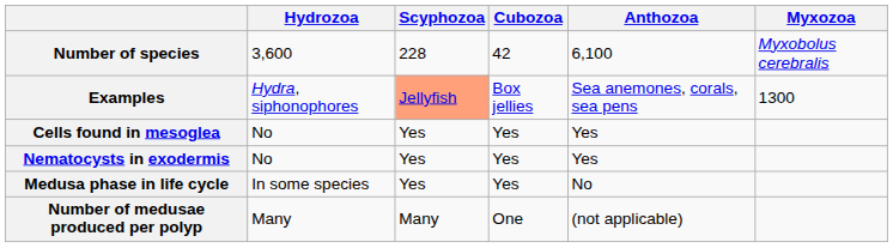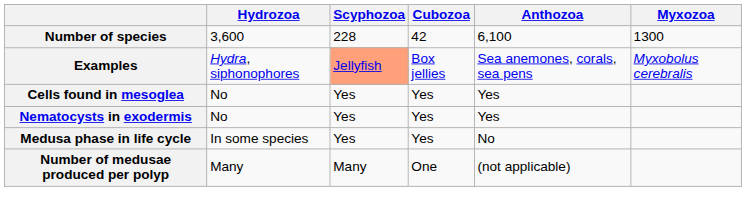Number of species | Myxozoa: Myxobolus cerebralis -> 1300
Examples | Myxozoa: 1300 -> Myxobolus cerebralis
